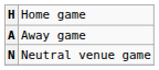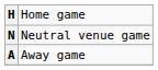rows swapped: A <-> N
